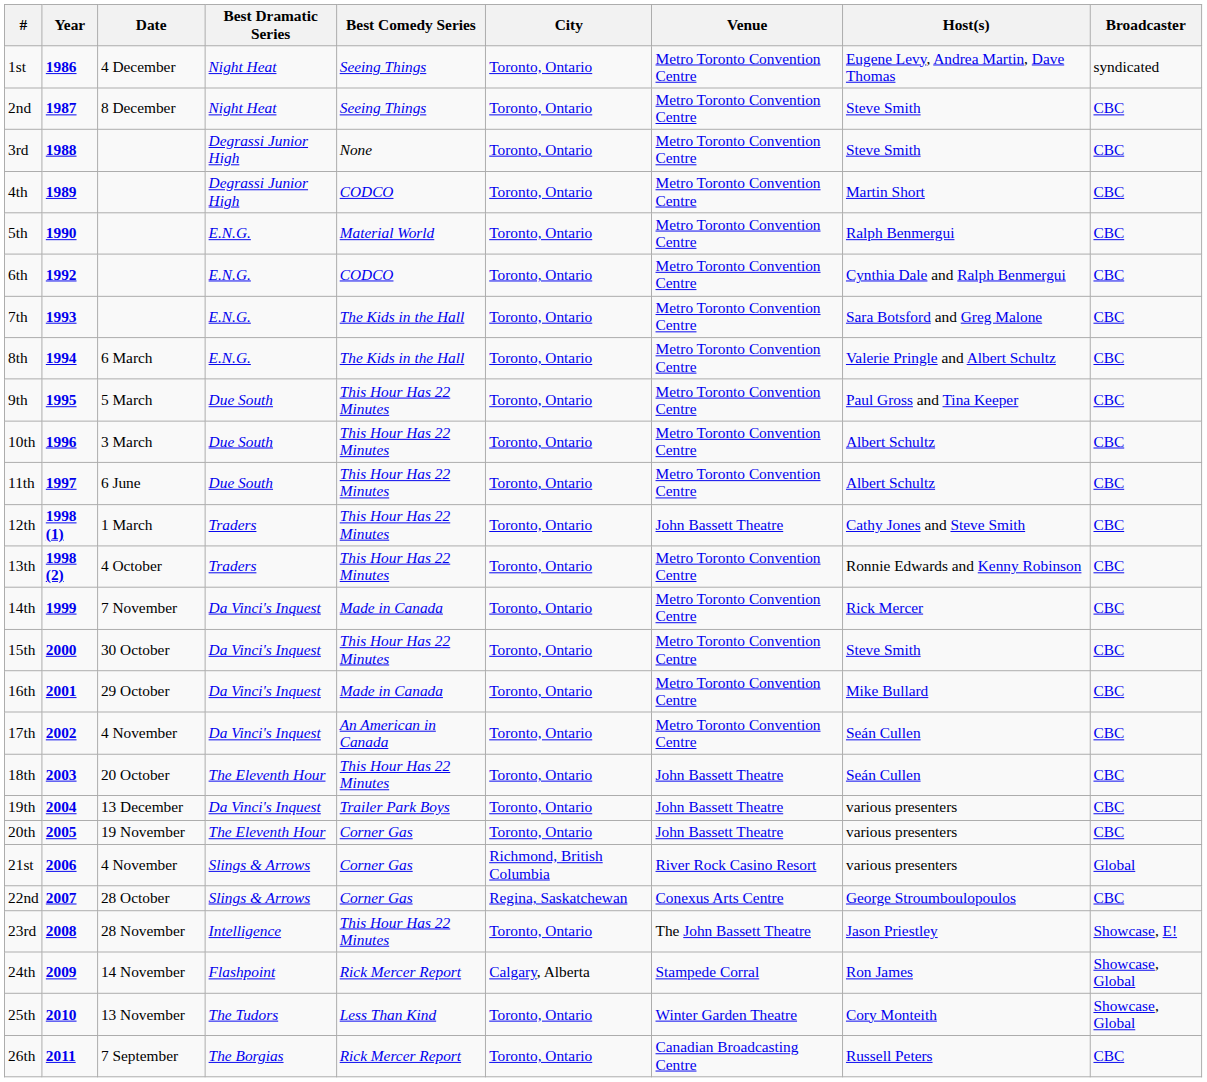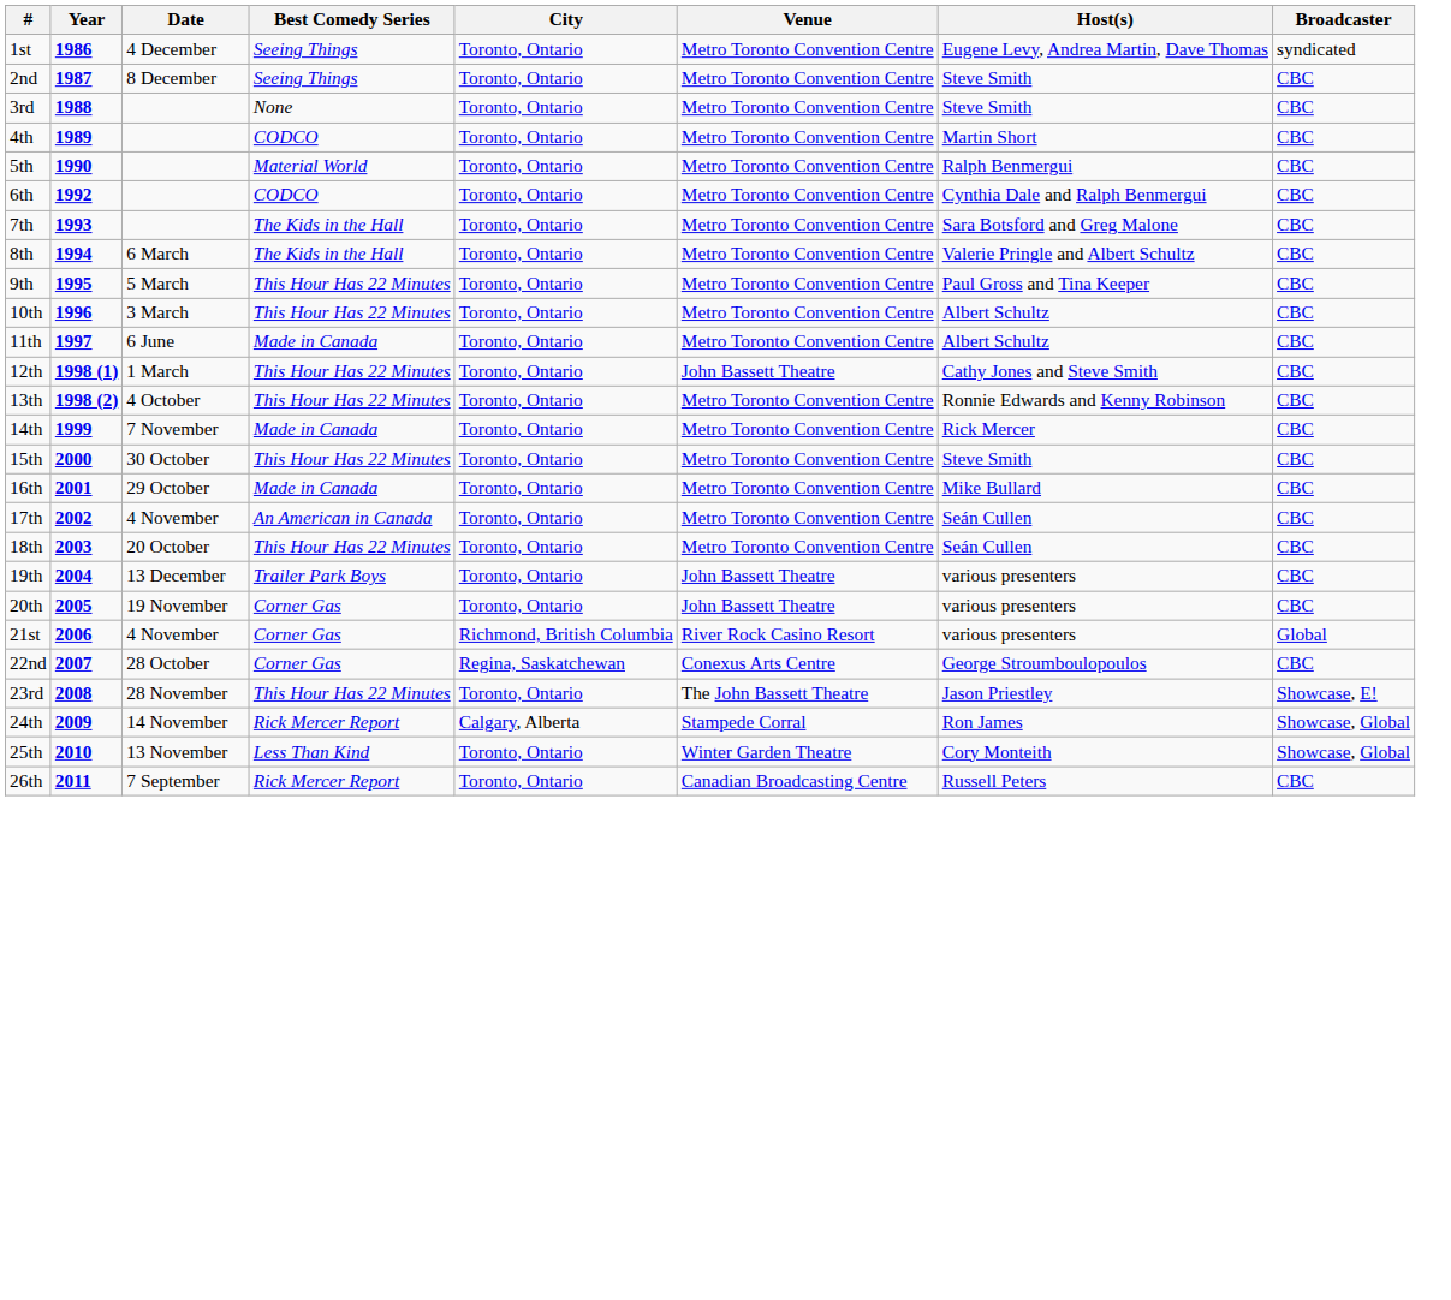- column: Best Dramatic Series | Night Heat | Night Heat | Degrassi Junior High | Degrassi Junior High | E.N.G. | E.N.G. | E.N.G. | E.N.G. | Due South | Due South | Due South | Traders | Traders | Da Vinci's Inquest | Da Vinci's Inquest | Da Vinci's Inquest | Da Vinci's Inquest | The Eleventh Hour | Da Vinci's Inquest | The Eleventh Hour | Slings & Arrows | Slings & Arrows | Intelligence | Flashpoint | The Tudors | The Borgias
11th | Best Comedy Series: This Hour Has 22 Minutes -> Made in Canada
18th | Venue: John Bassett Theatre -> Metro Toronto Convention Centre
